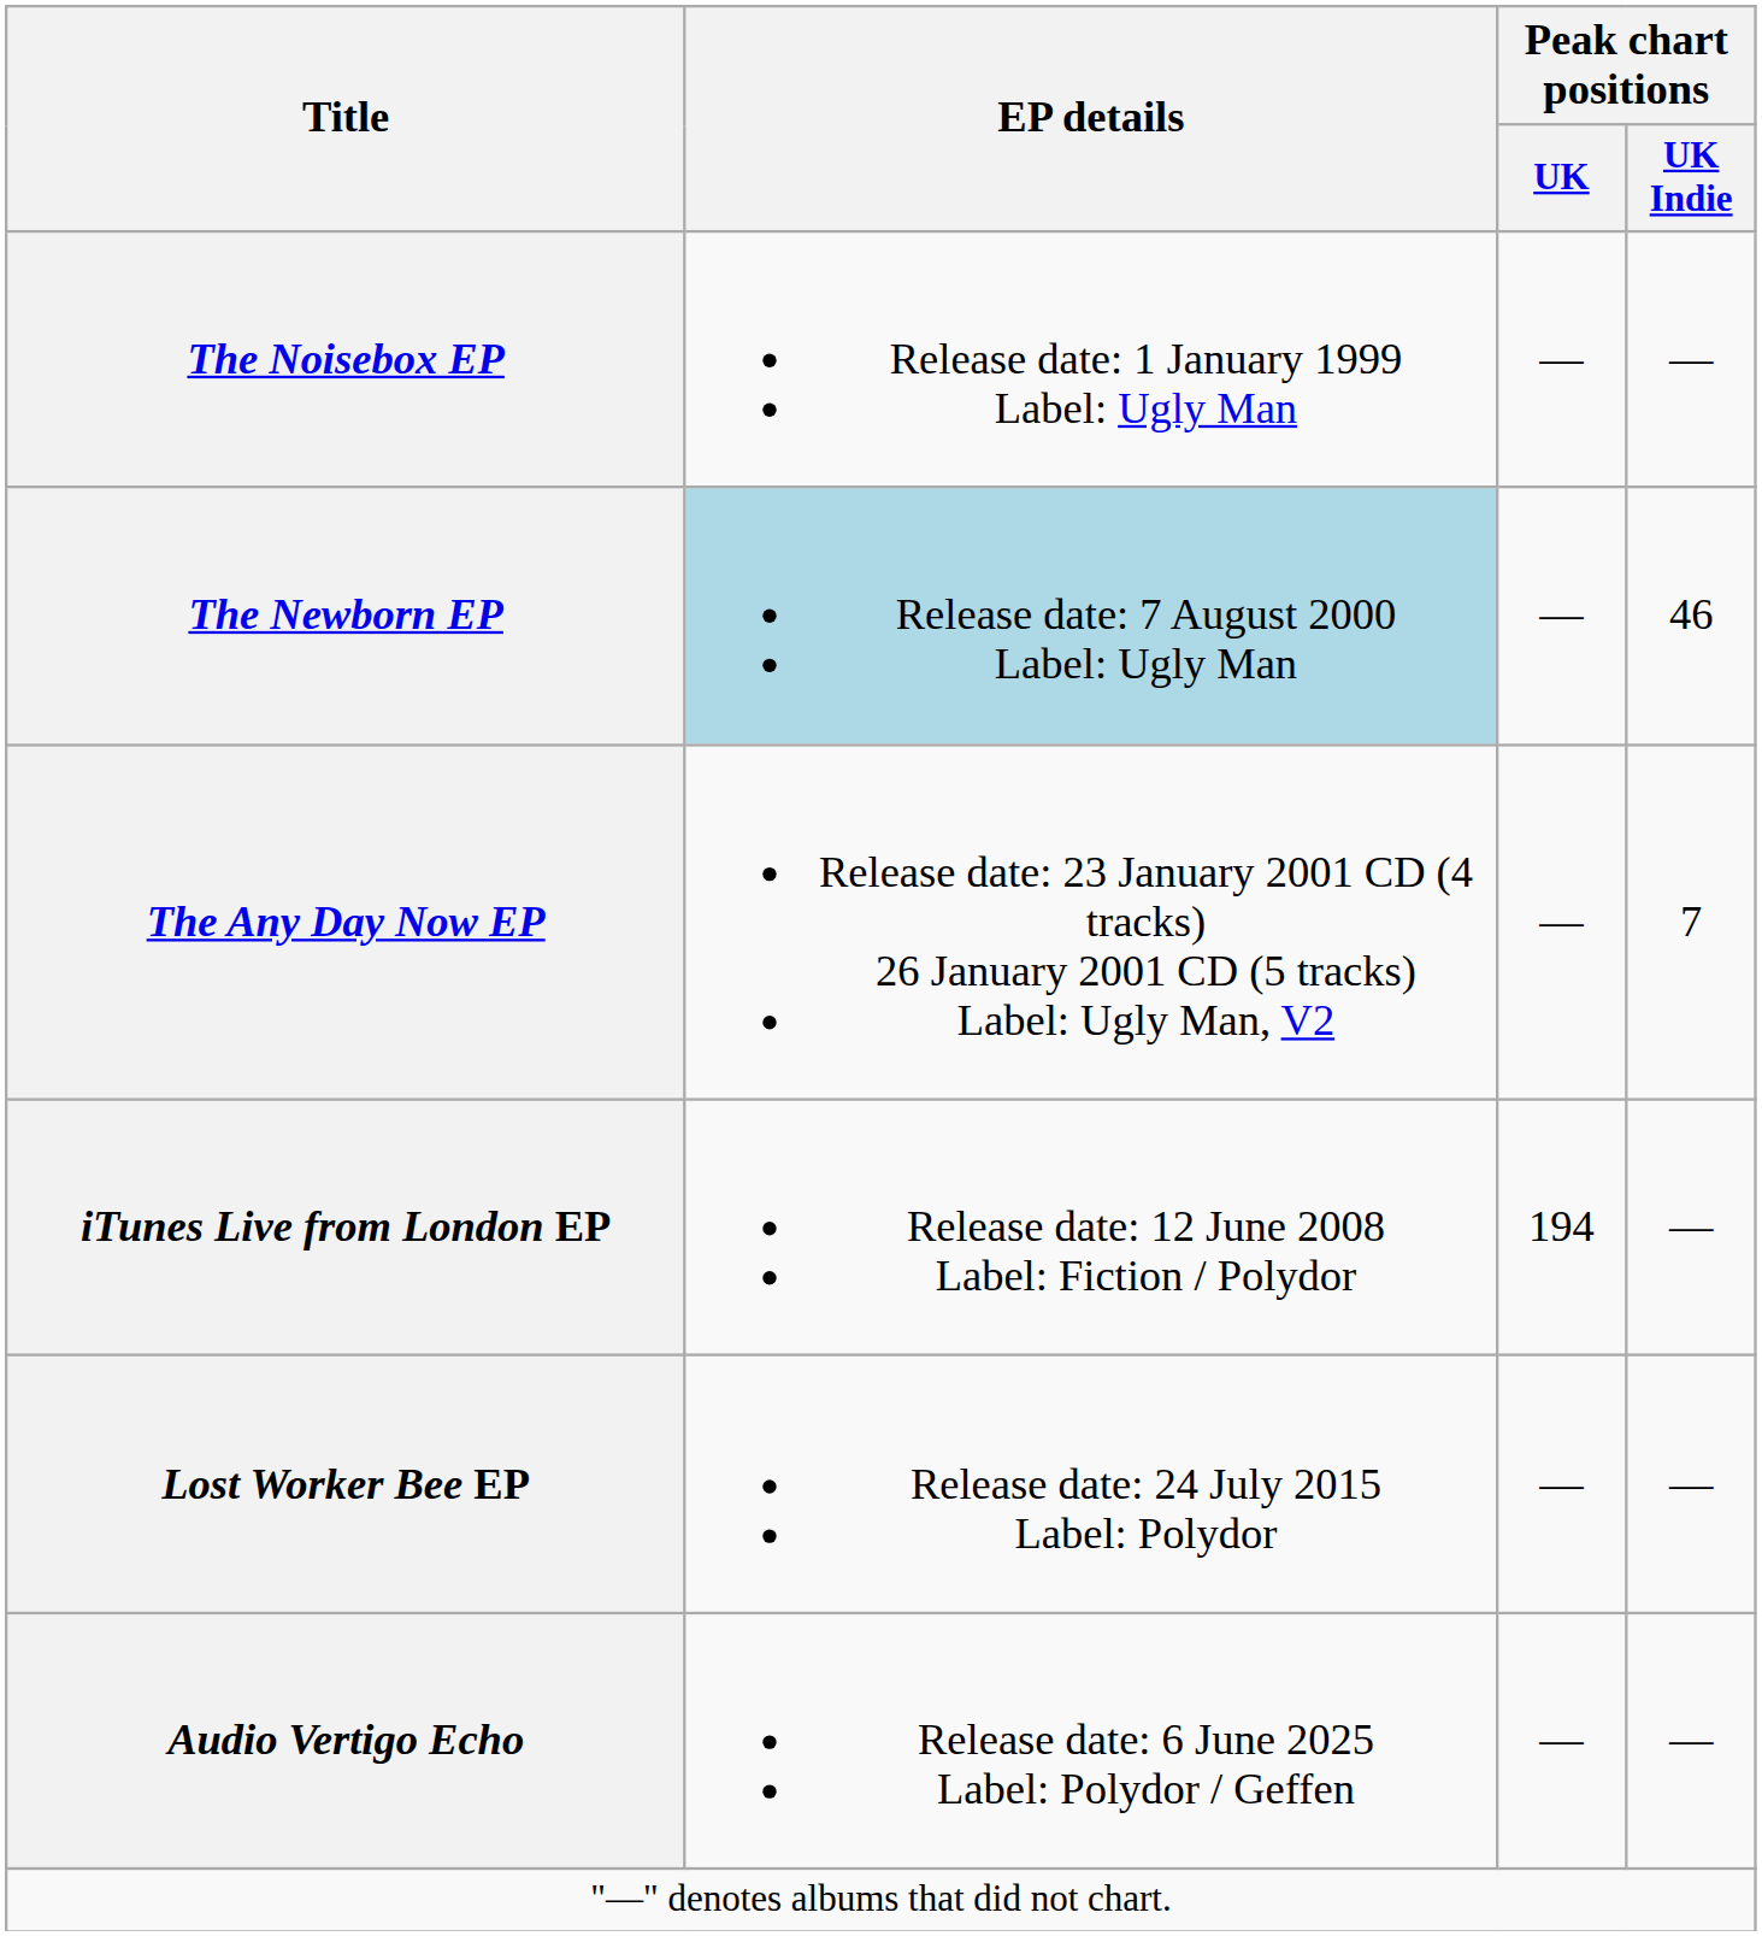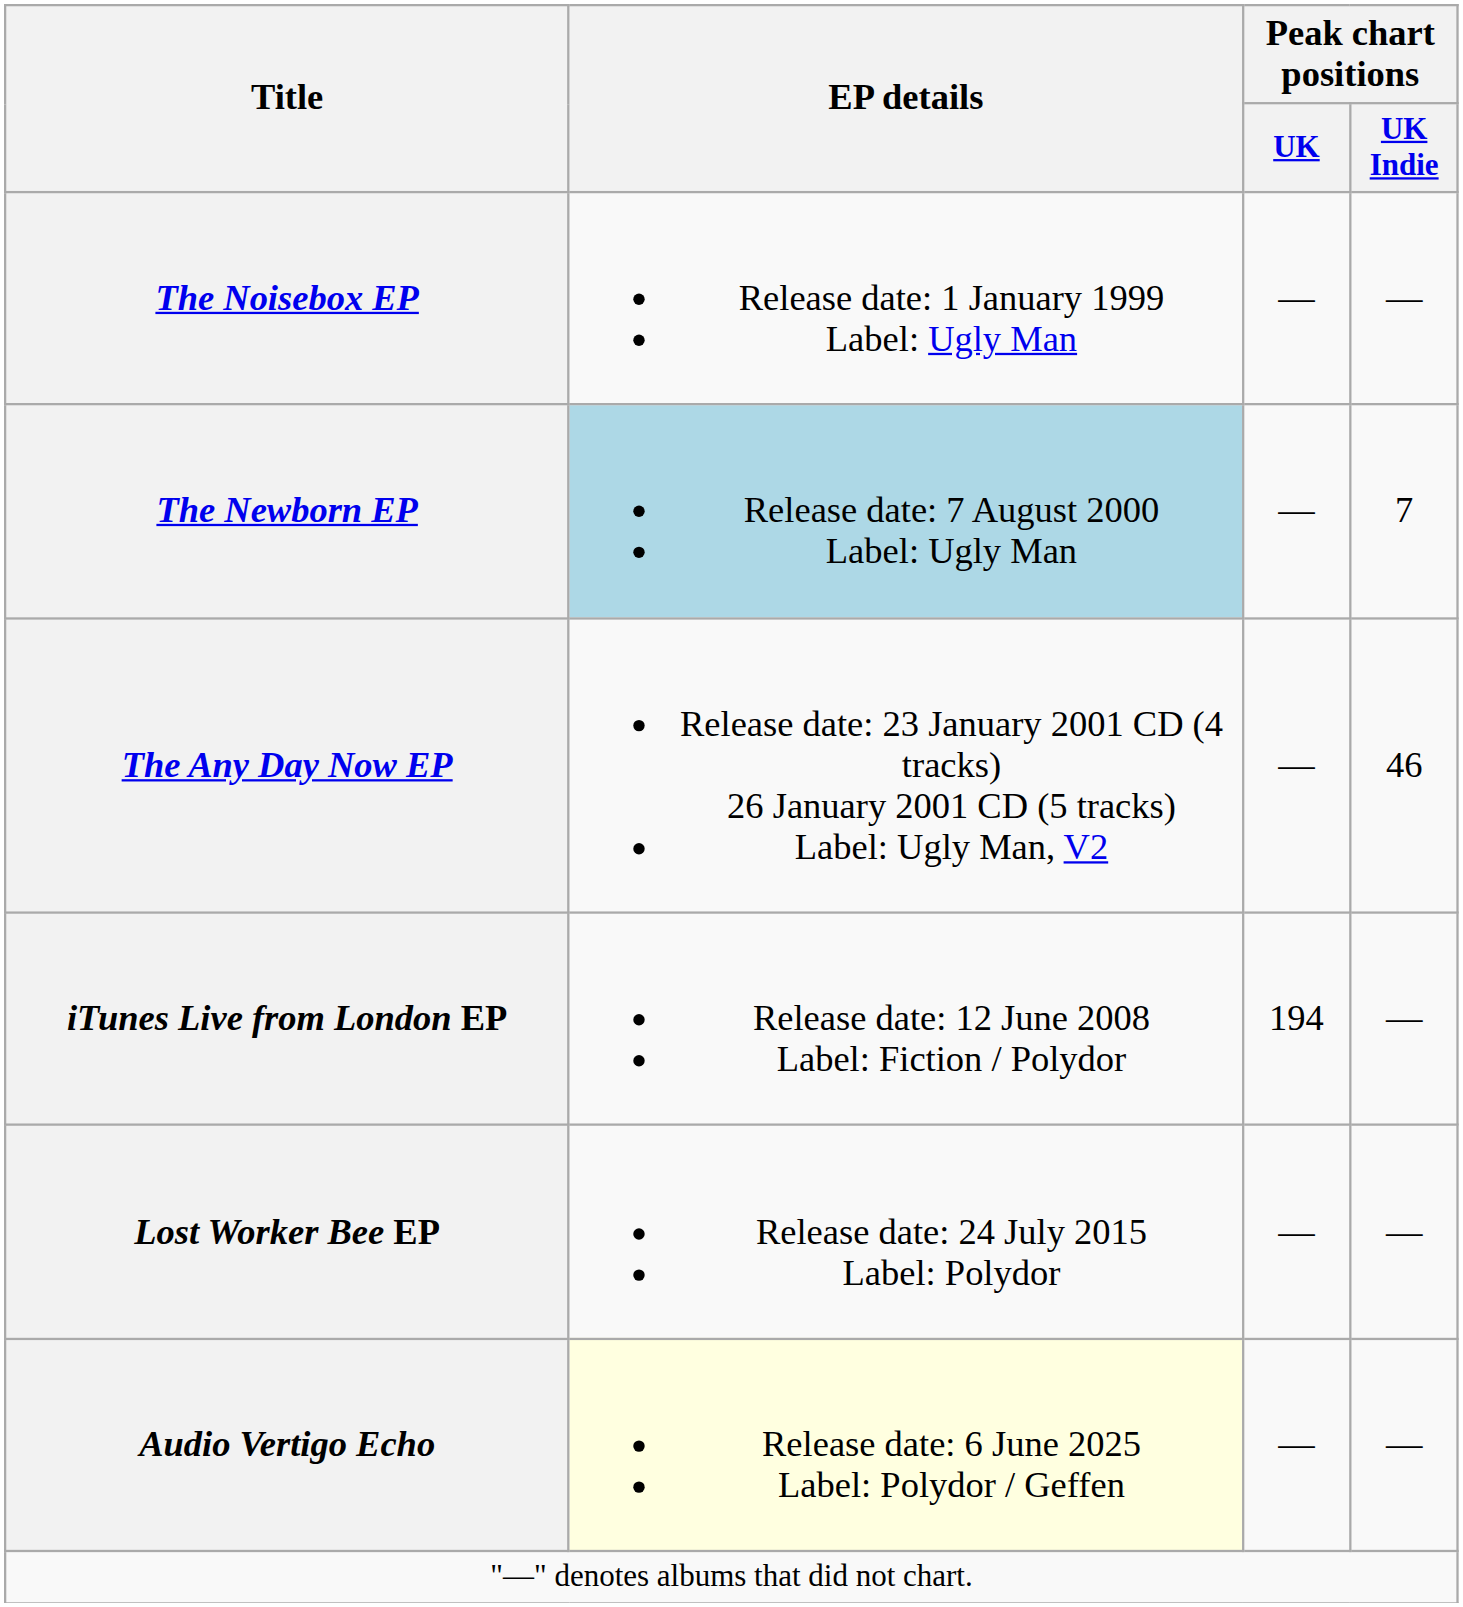The Newborn EP | Peak chart positions / UK Indie: 46 -> 7
The Any Day Now EP | Peak chart positions / UK Indie: 7 -> 46
Audio Vertigo Echo | EP details: no background -> lightyellow background
